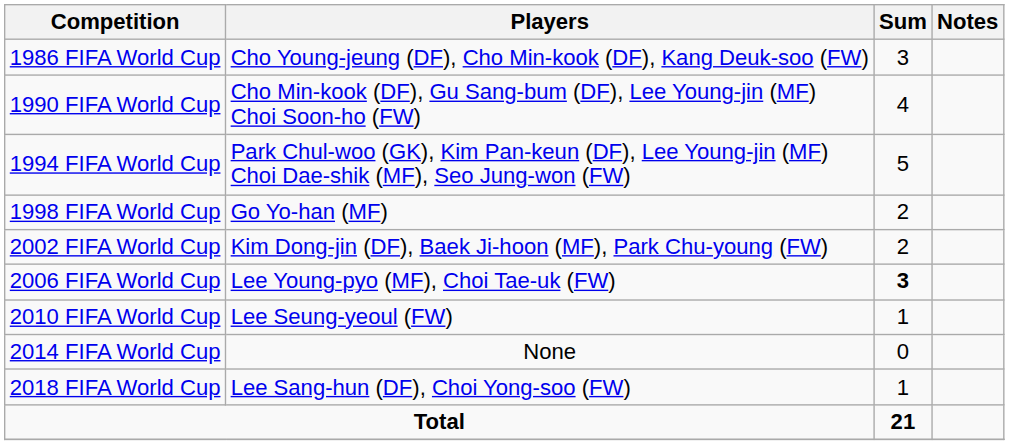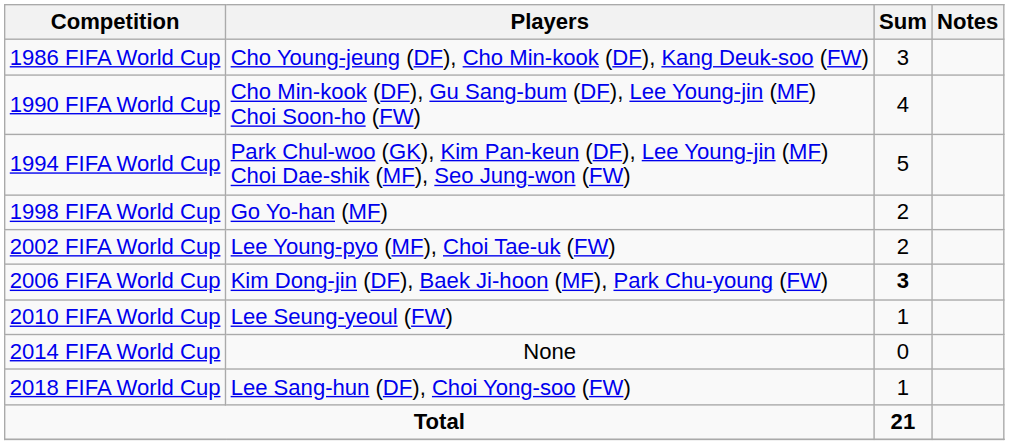2002 FIFA World Cup | Players: Kim Dong-jin (DF), Baek Ji-hoon (MF), Park Chu-young (FW) -> Lee Young-pyo (MF), Choi Tae-uk (FW)
2006 FIFA World Cup | Players: Lee Young-pyo (MF), Choi Tae-uk (FW) -> Kim Dong-jin (DF), Baek Ji-hoon (MF), Park Chu-young (FW)
